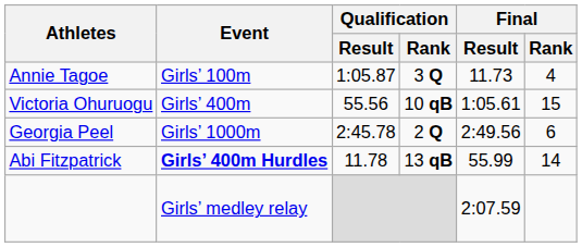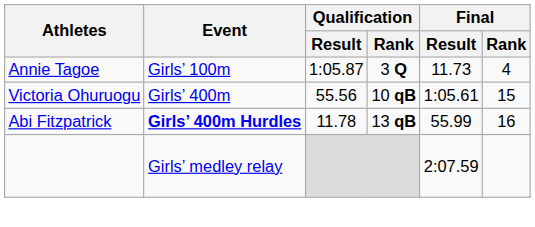- row: Georgia Peel | Girls’ 1000m | 2:45.78 | 2 Q | 2:49.56 | 6
Abi Fitzpatrick | Final / Rank: 14 -> 16
